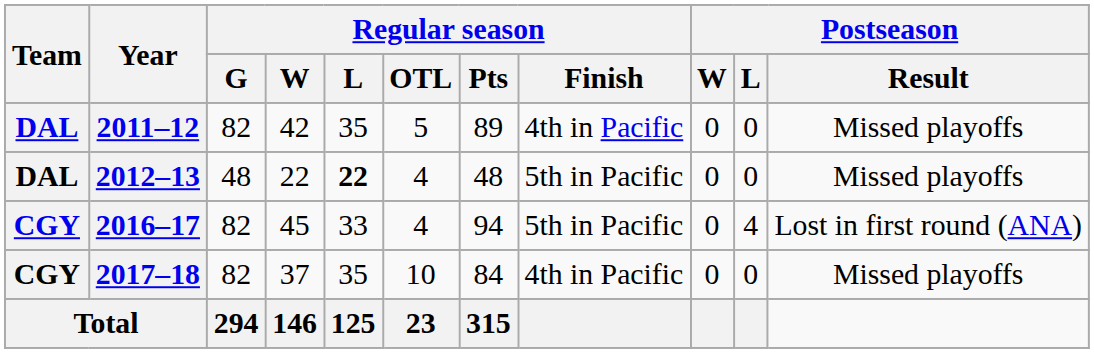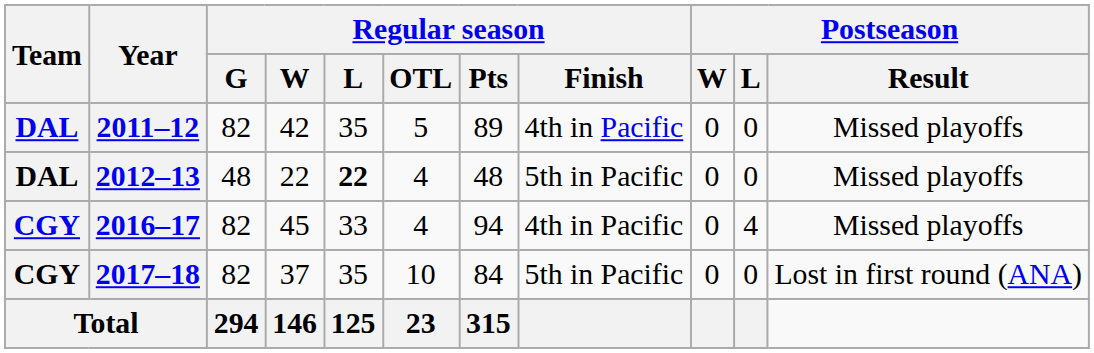2016–17 | Regular season / Finish: 5th in Pacific -> 4th in Pacific
2016–17 | Postseason / Result: Lost in first round (ANA) -> Missed playoffs
2017–18 | Regular season / Finish: 4th in Pacific -> 5th in Pacific
2017–18 | Postseason / Result: Missed playoffs -> Lost in first round (ANA)
